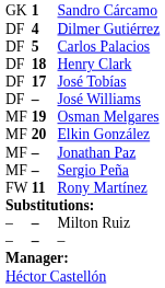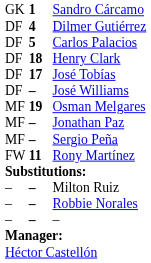- row: MF | 20 | Elkin González
+ row: – | – | Robbie Norales
